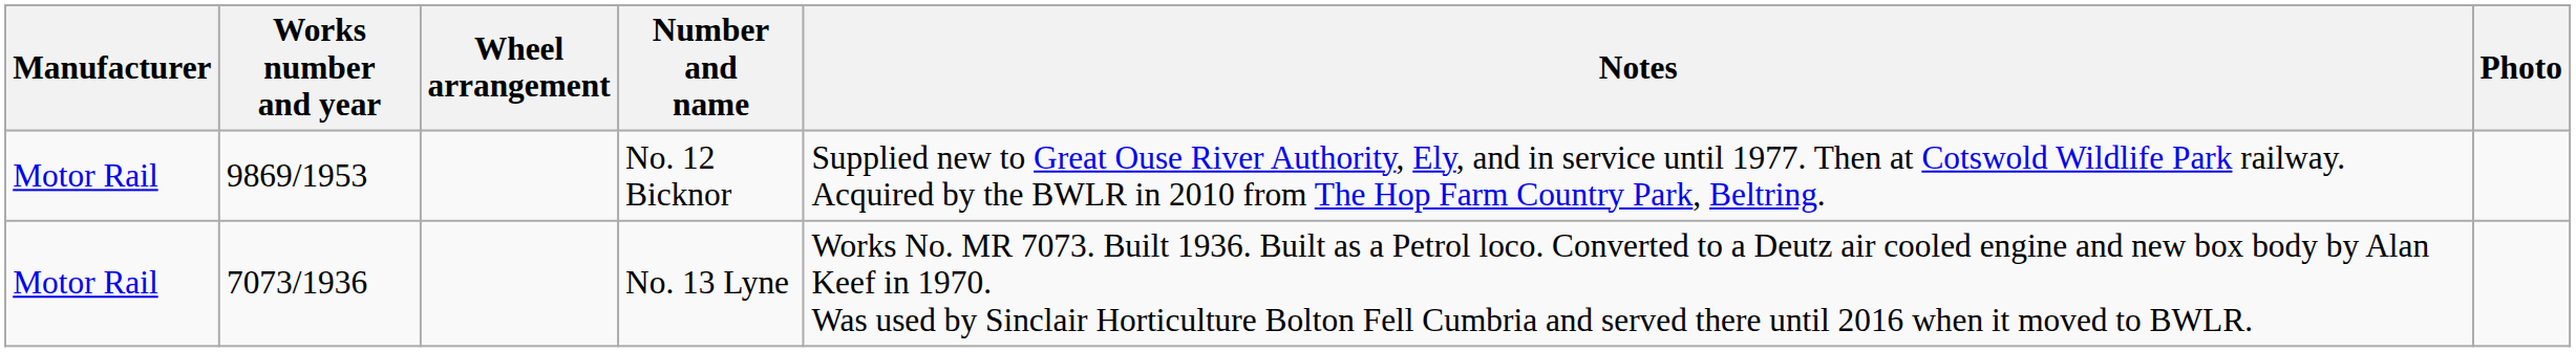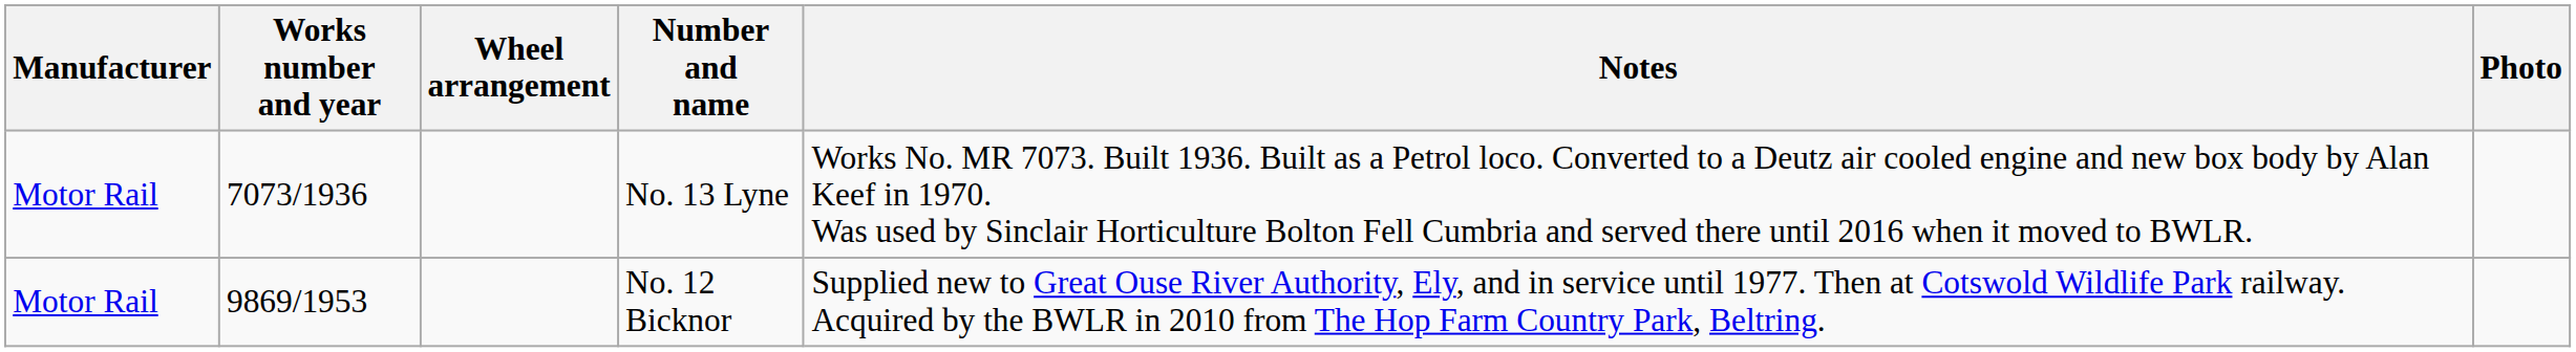rows swapped: No. 12 Bicknor <-> No. 13 Lyne
